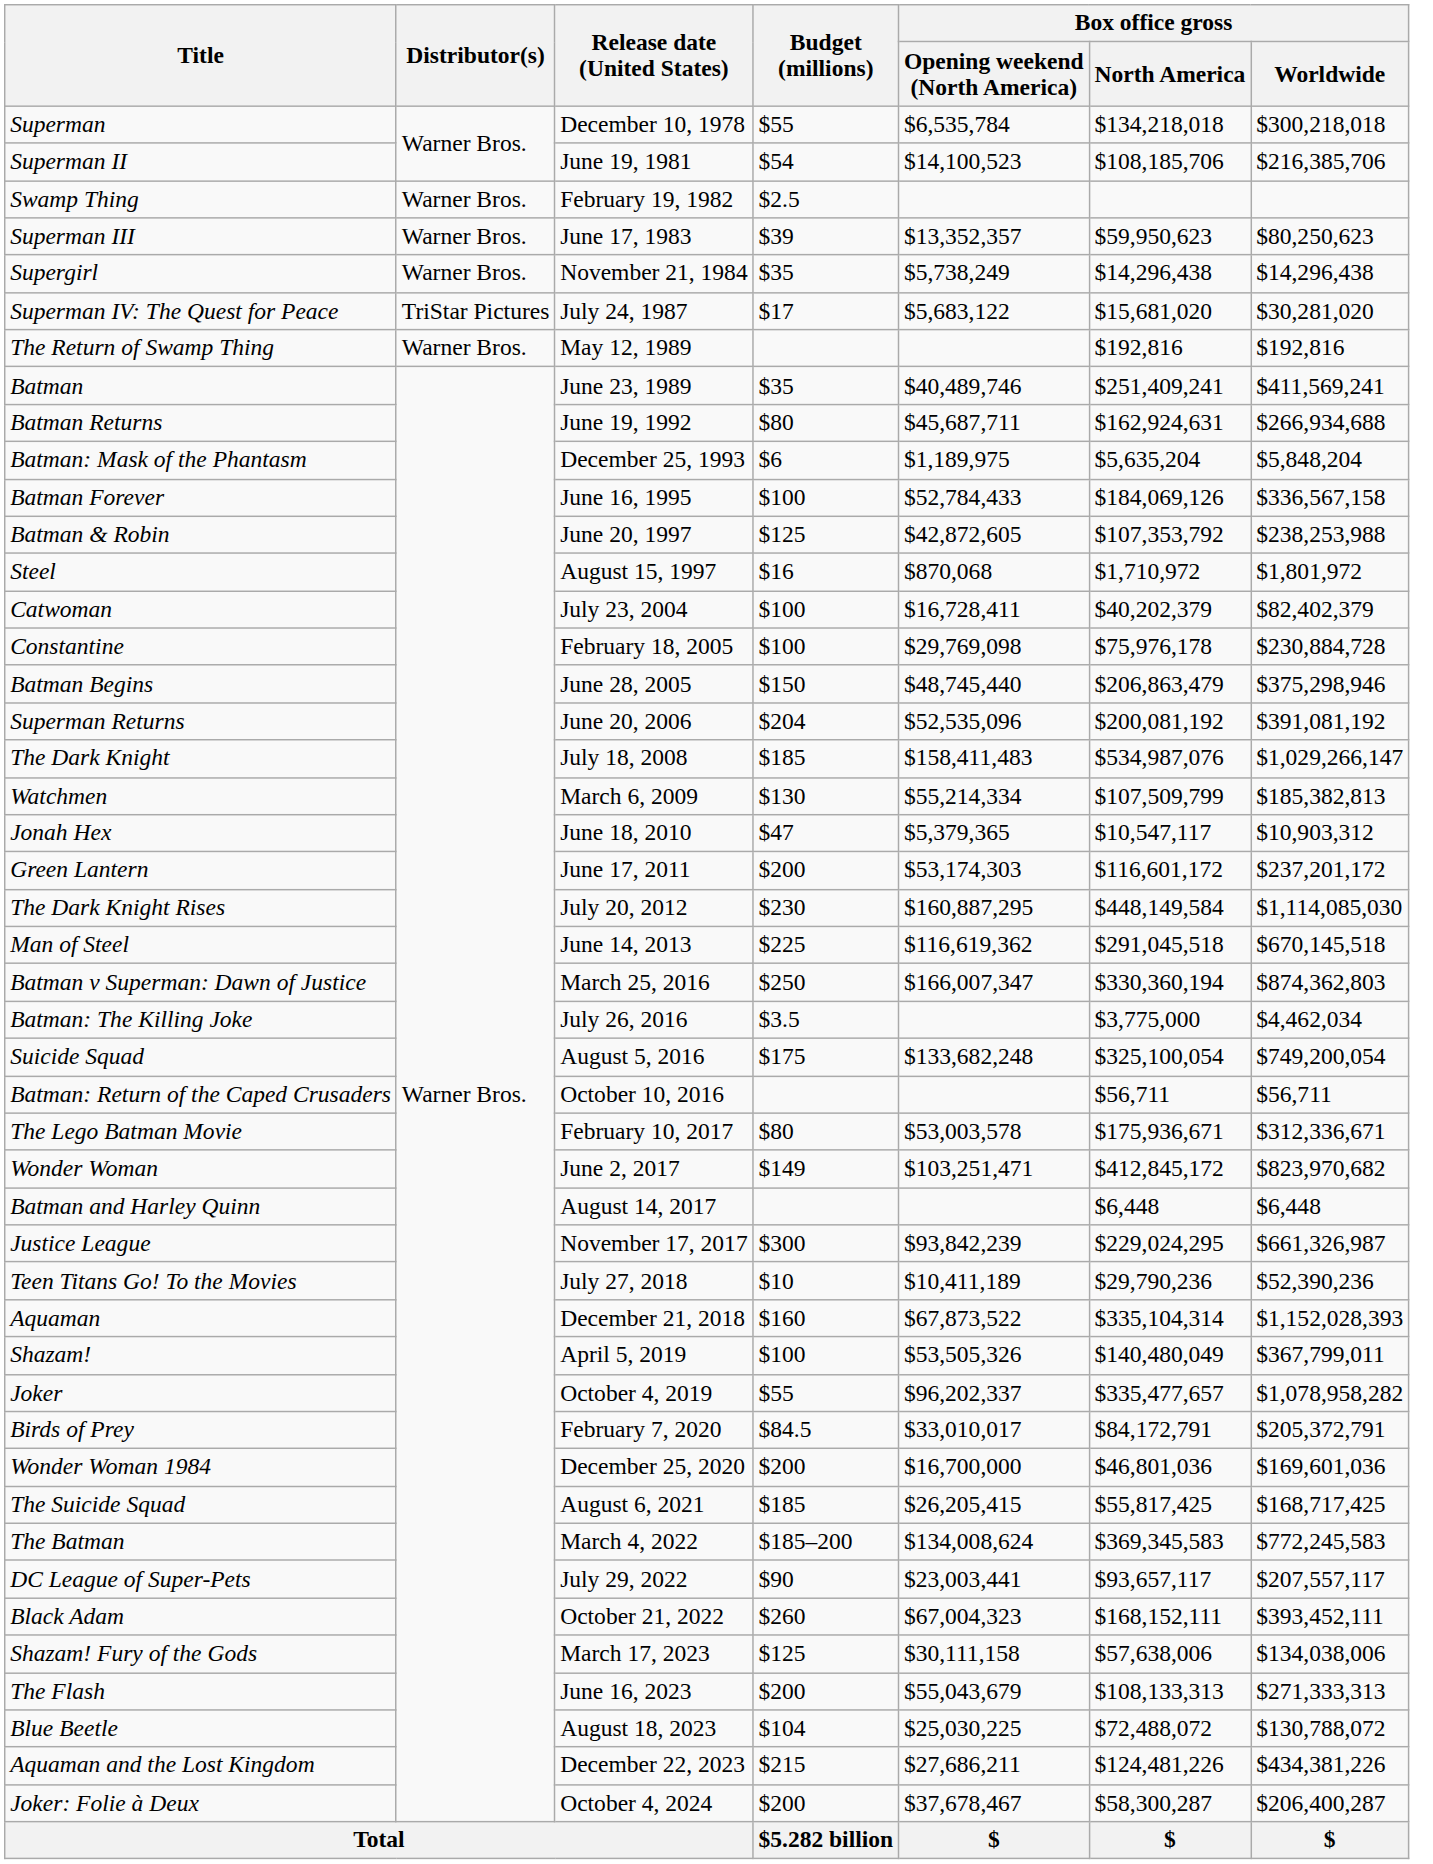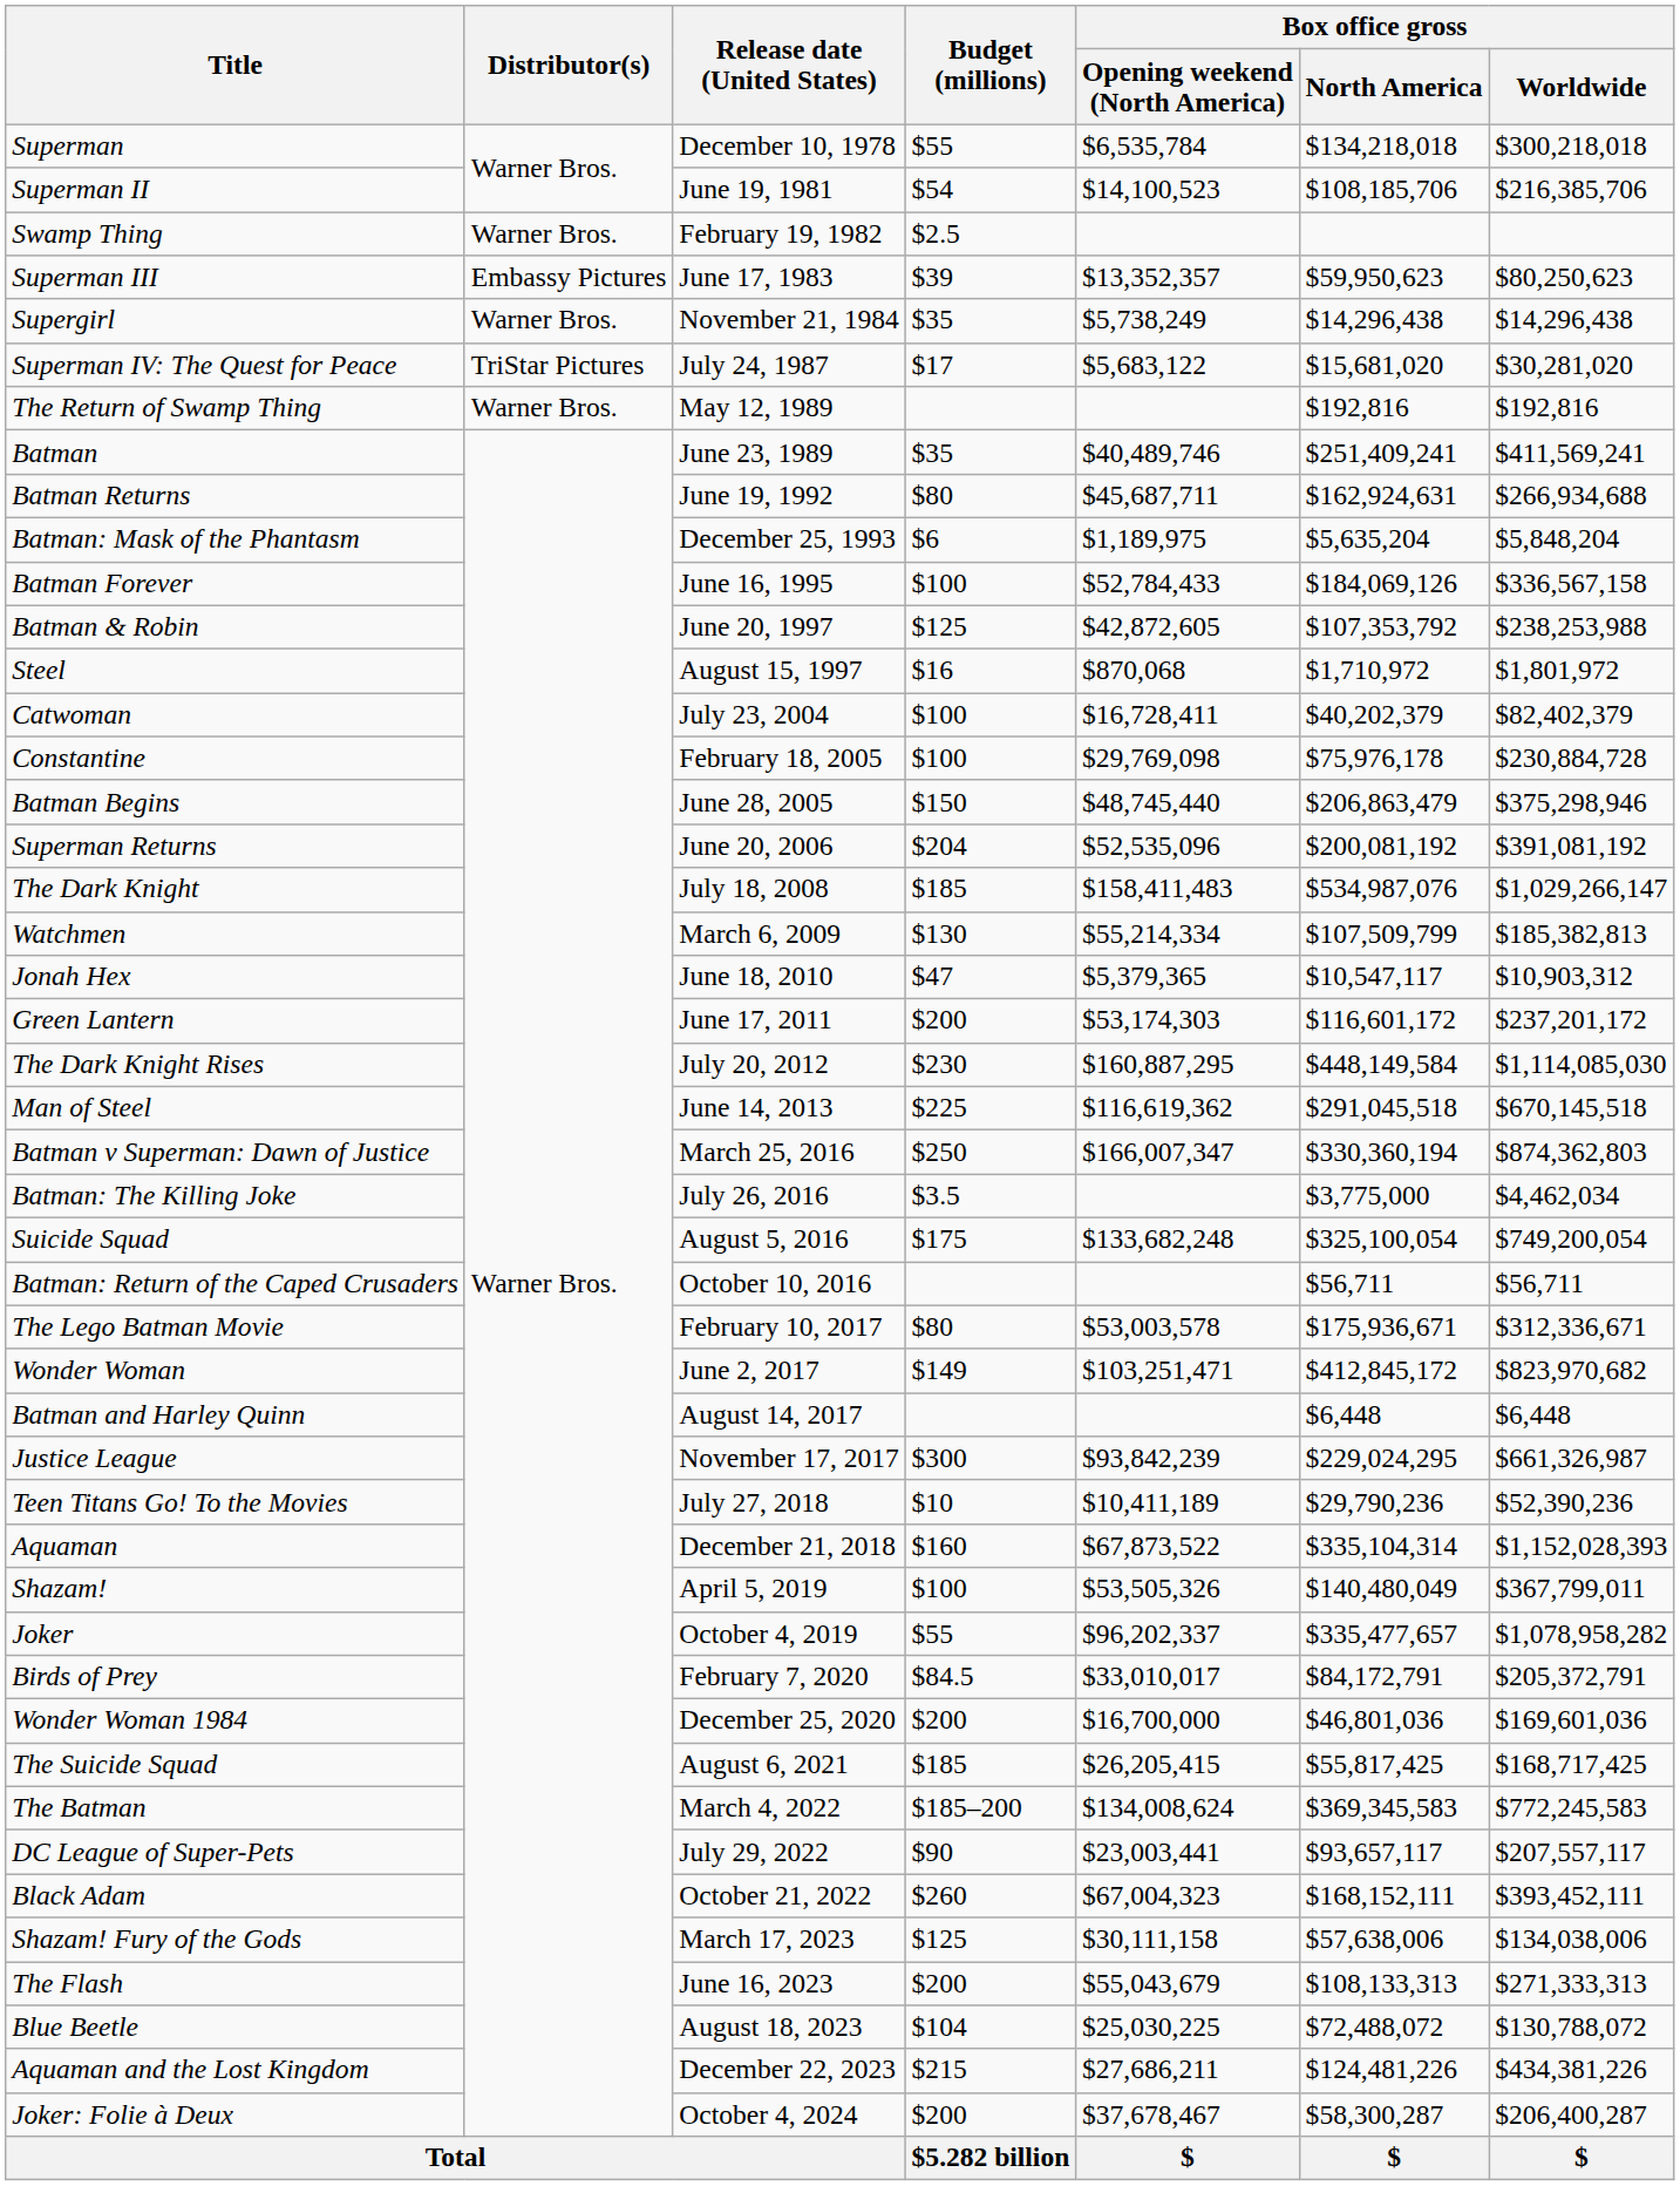Superman III | Distributor(s): Warner Bros. -> Embassy Pictures
